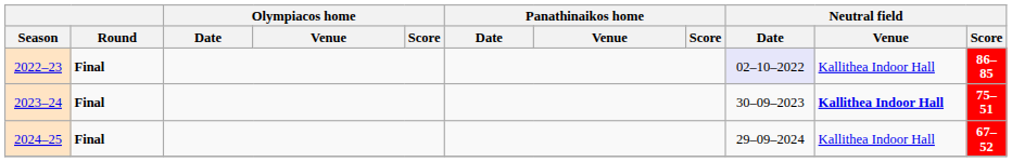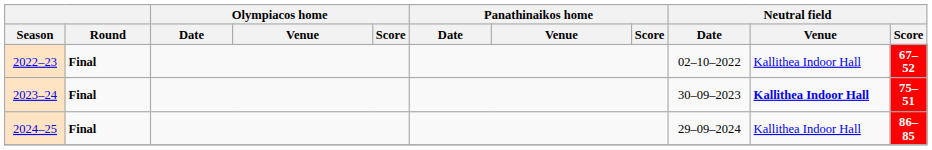2022–23 | Neutral field / Date: lavender background -> no background
2022–23 | Neutral field / Score: 86–85 -> 67–52
2024–25 | Neutral field / Score: 67–52 -> 86–85
